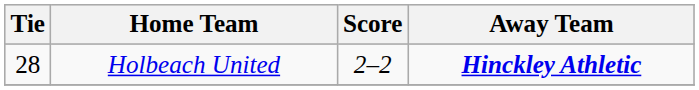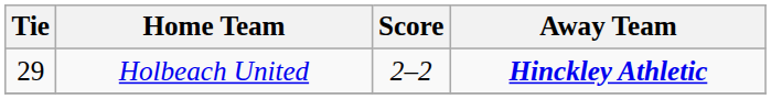Holbeach United | Tie: 28 -> 29
